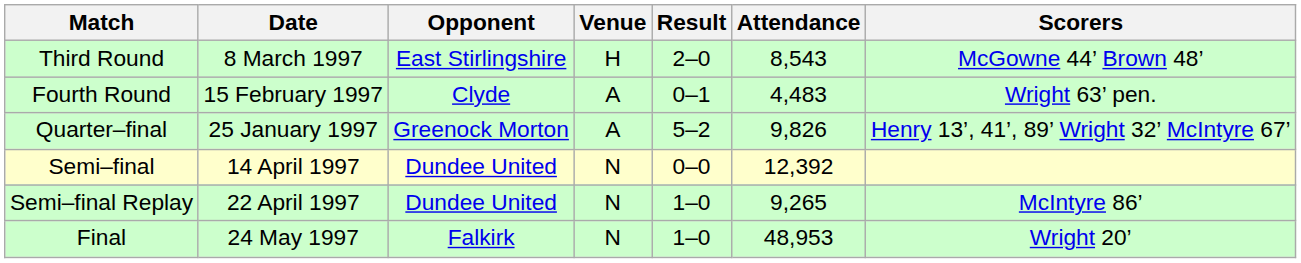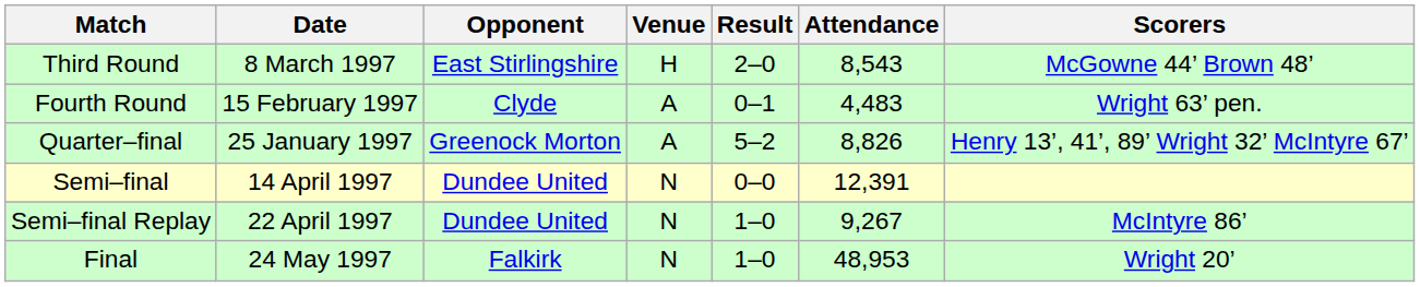Quarter–final | Attendance: 9,826 -> 8,826
Semi–final | Attendance: 12,392 -> 12,391
Semi–final Replay | Attendance: 9,265 -> 9,267
